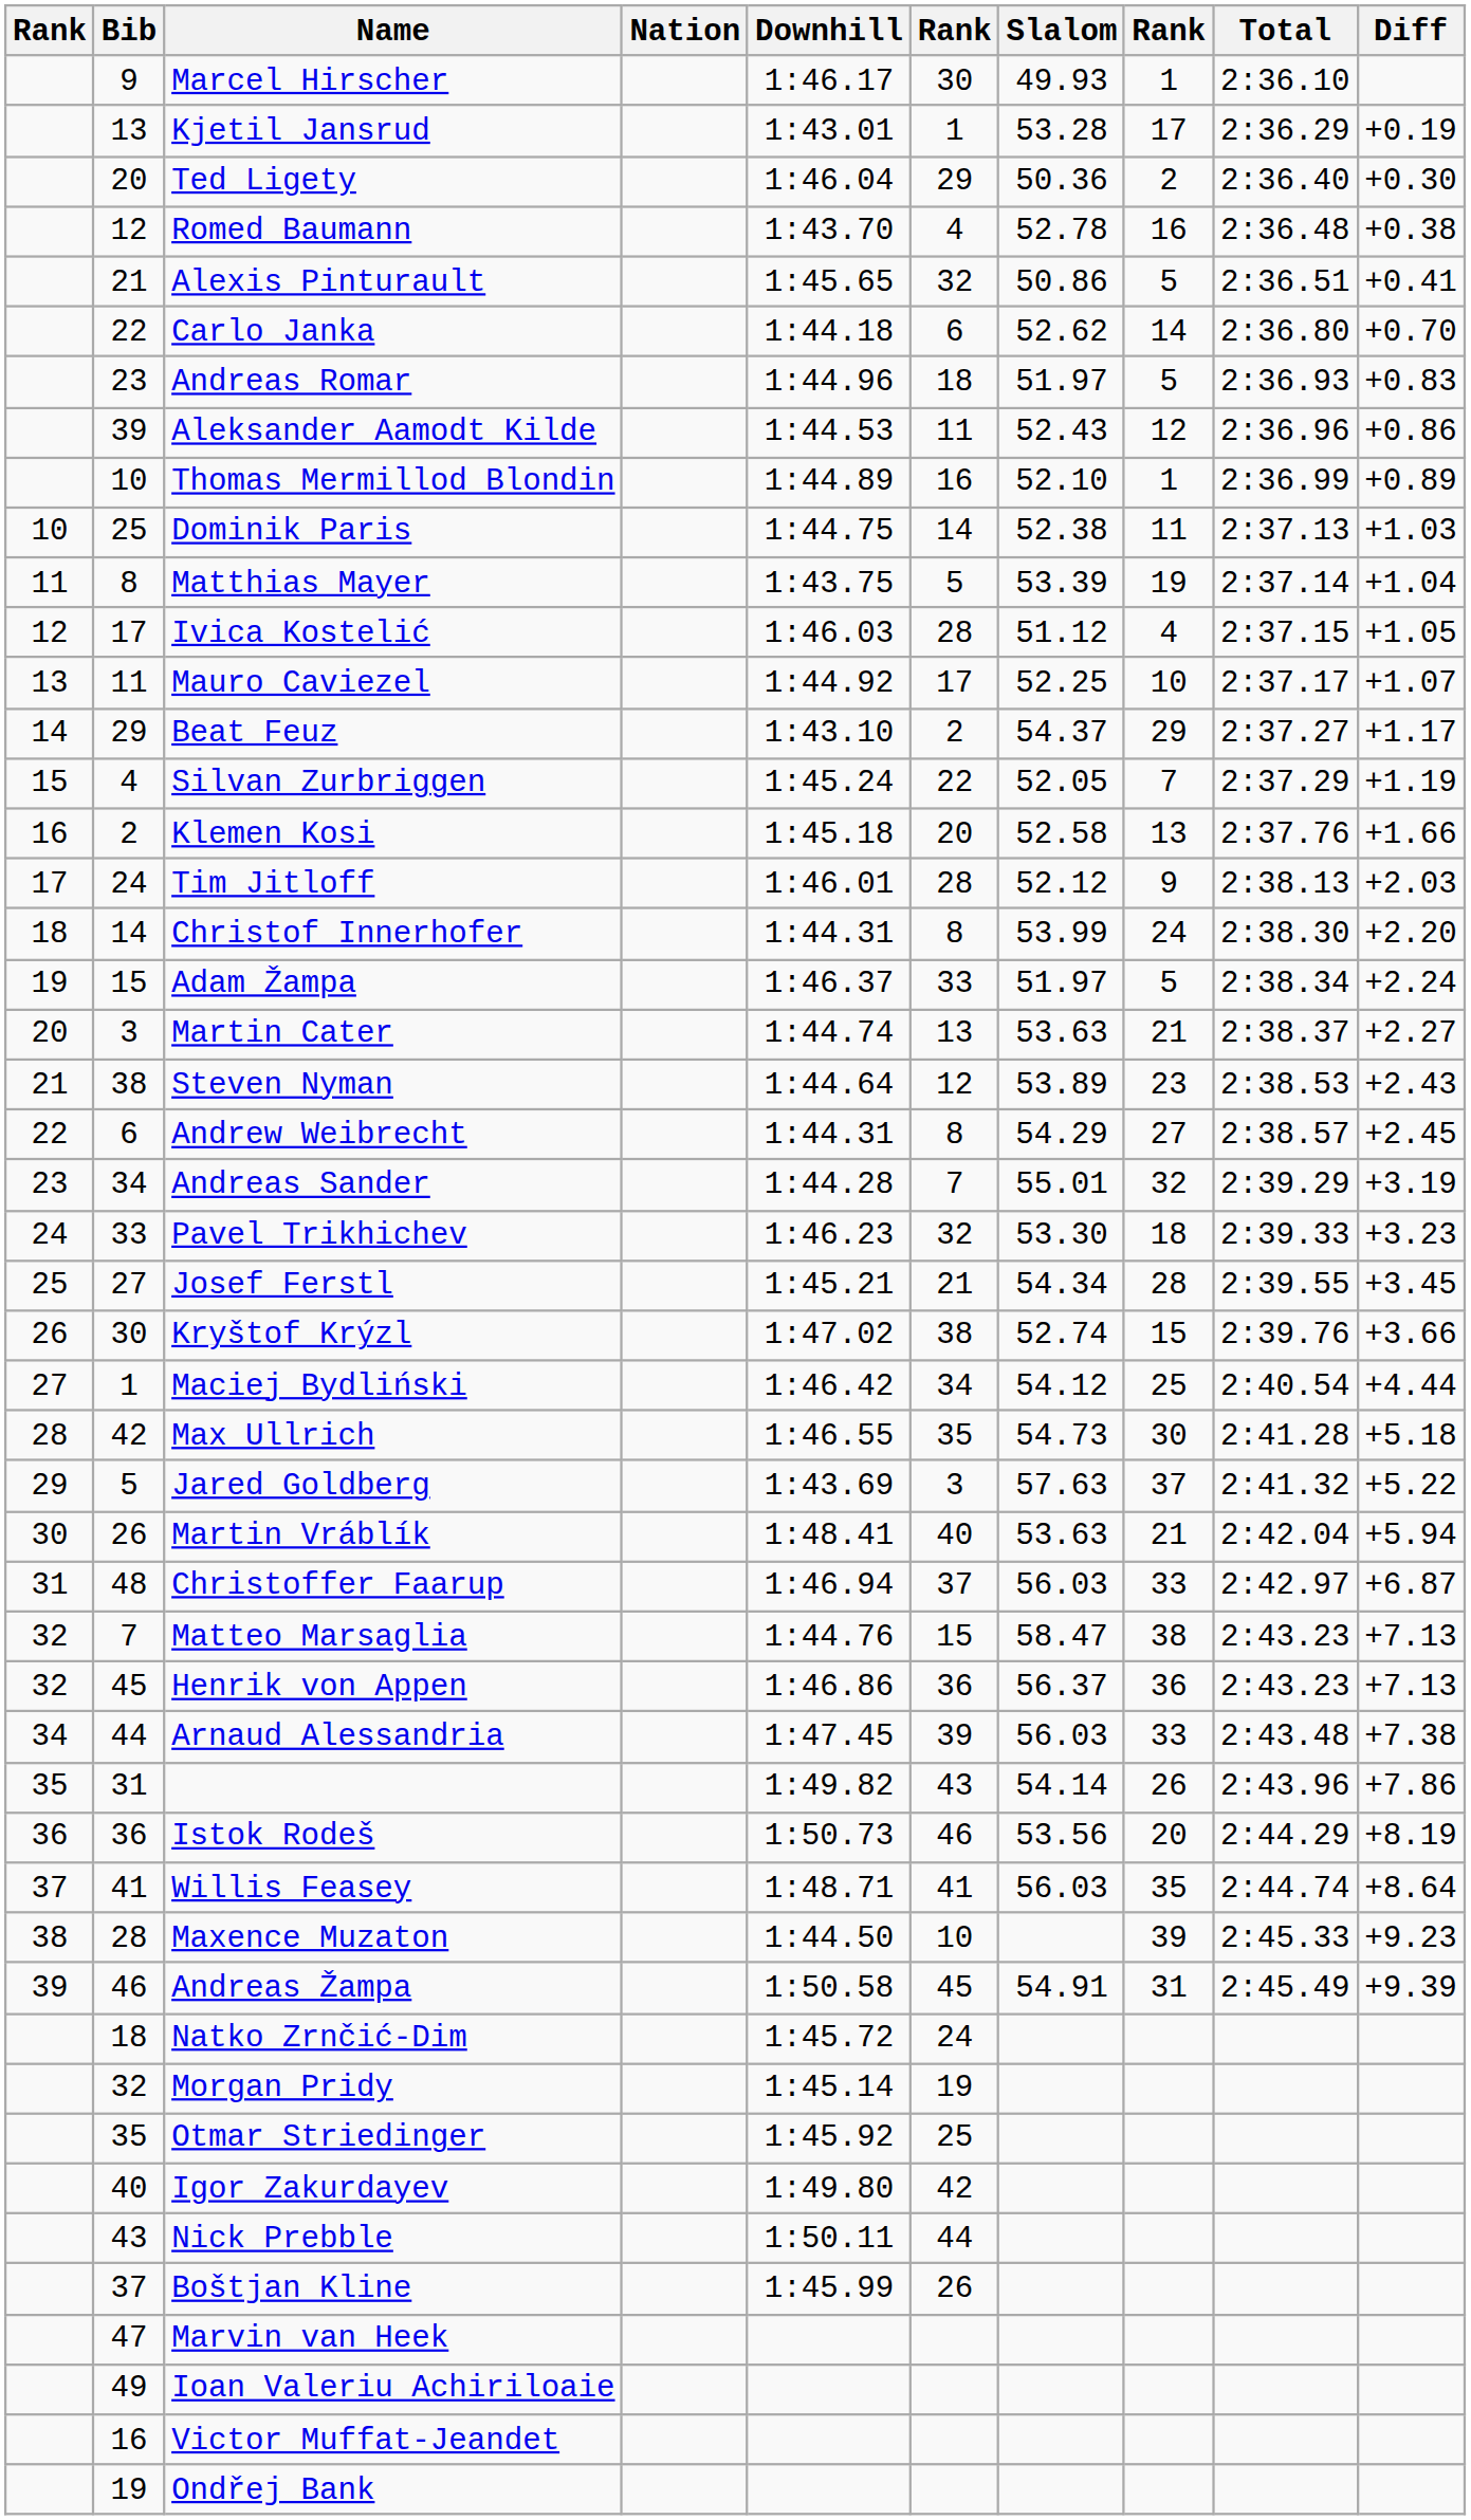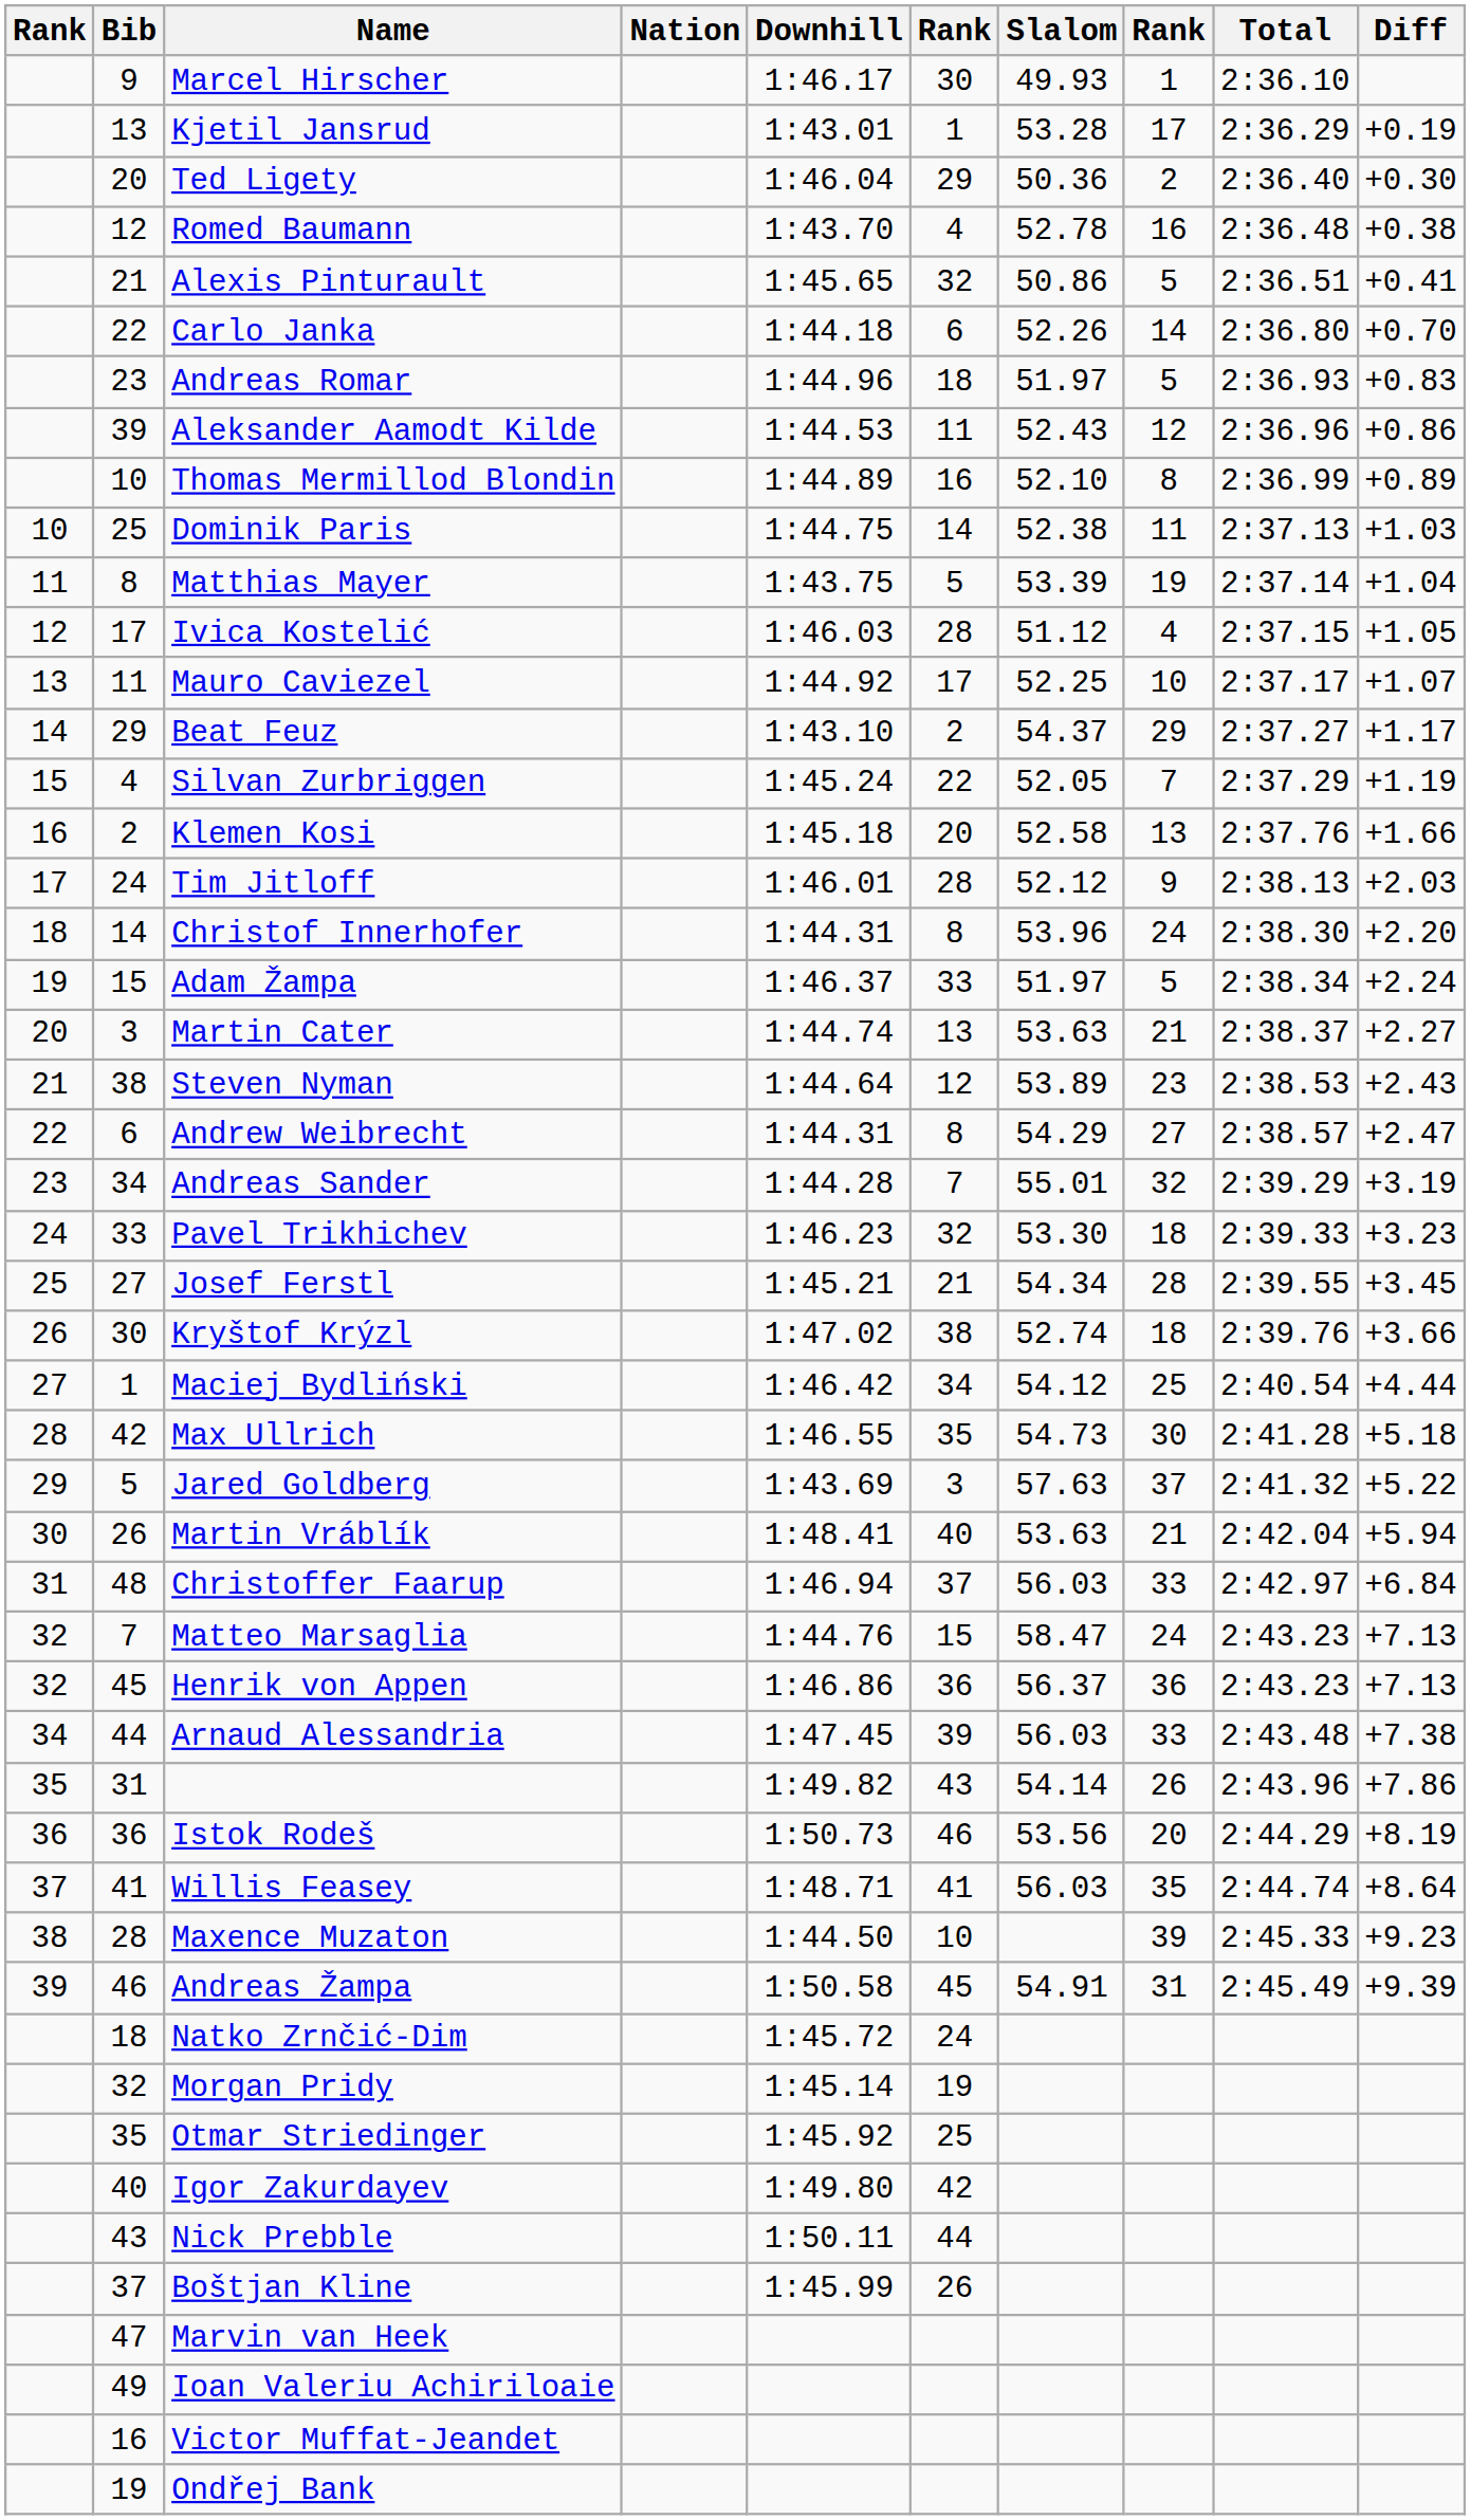Carlo Janka | Slalom: 52.62 -> 52.26
Thomas Mermillod Blondin | column 8: 1 -> 8
Christof Innerhofer | Slalom: 53.99 -> 53.96
Andrew Weibrecht | Diff: +2.45 -> +2.47
Kryštof Krýzl | column 8: 15 -> 18
Christoffer Faarup | Diff: +6.87 -> +6.84
Matteo Marsaglia | column 8: 38 -> 24
